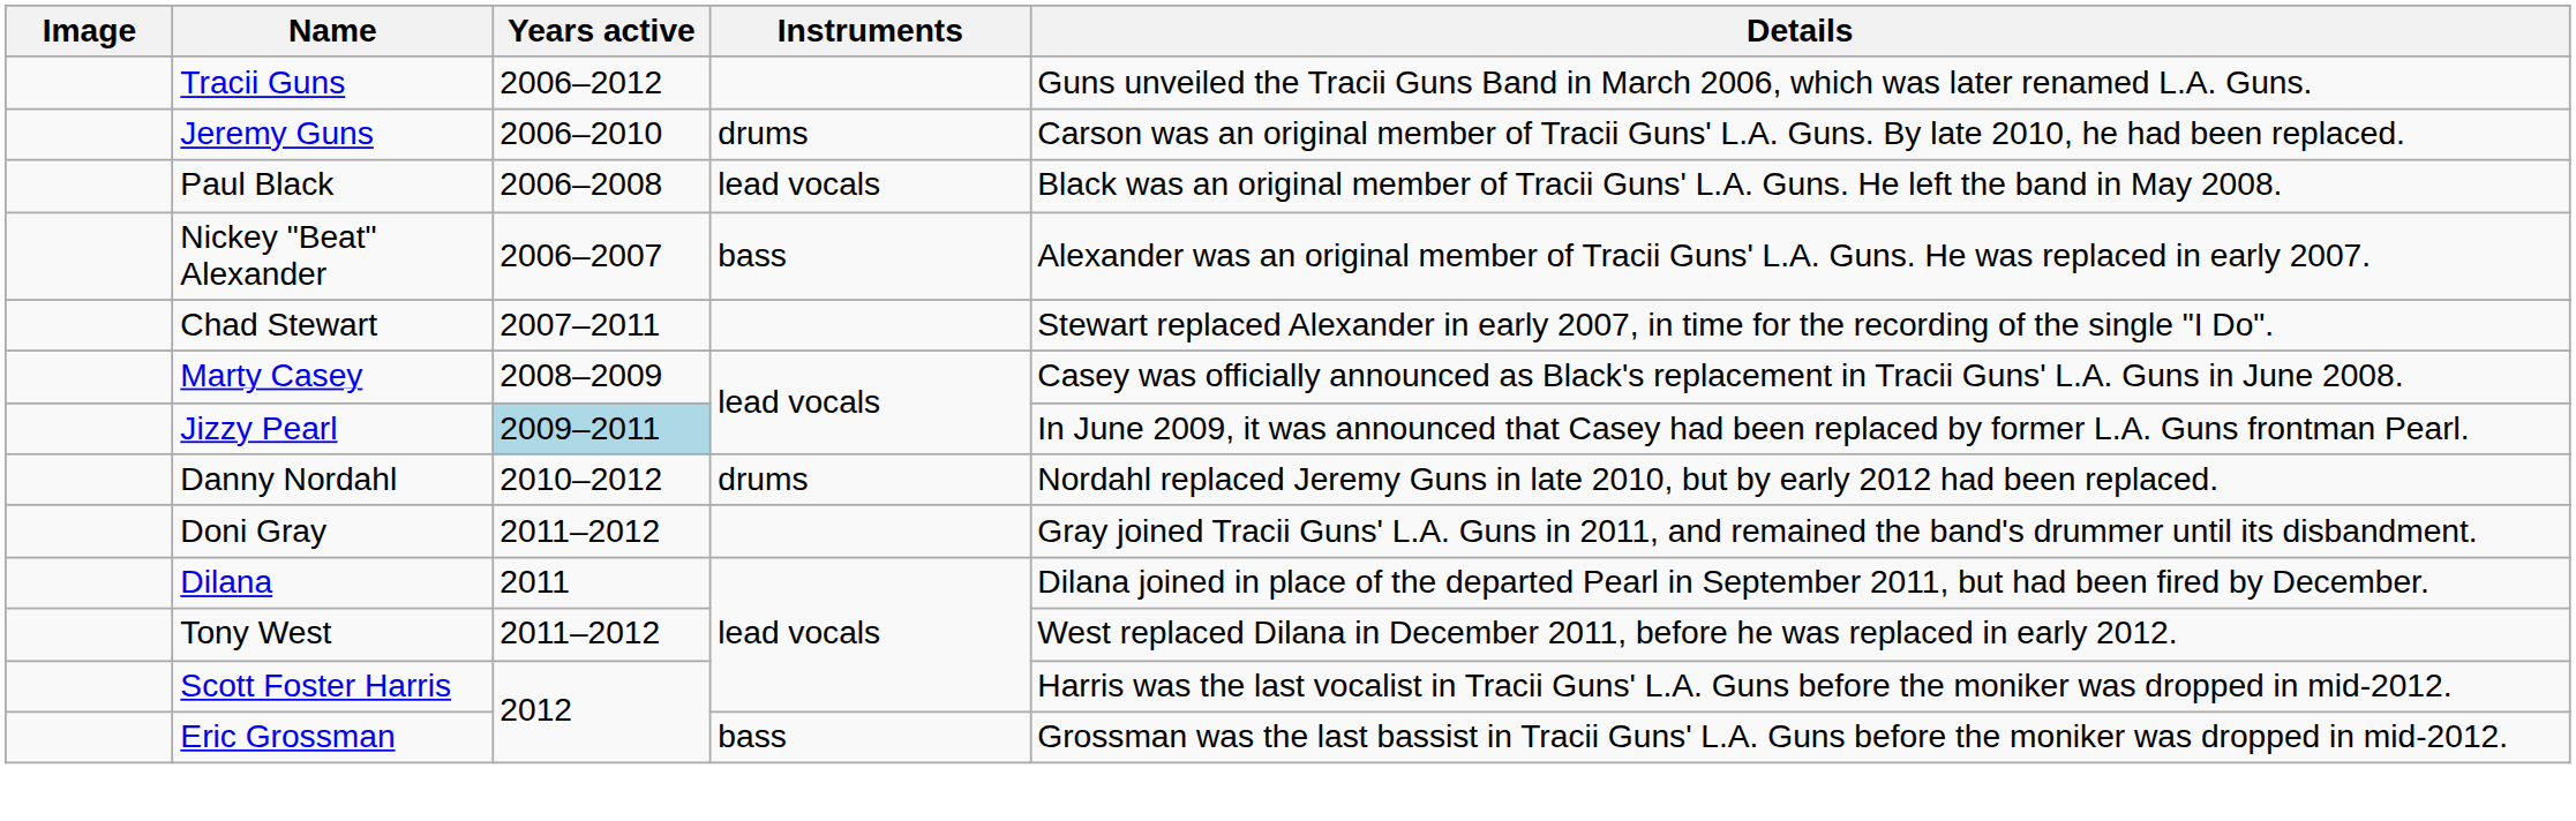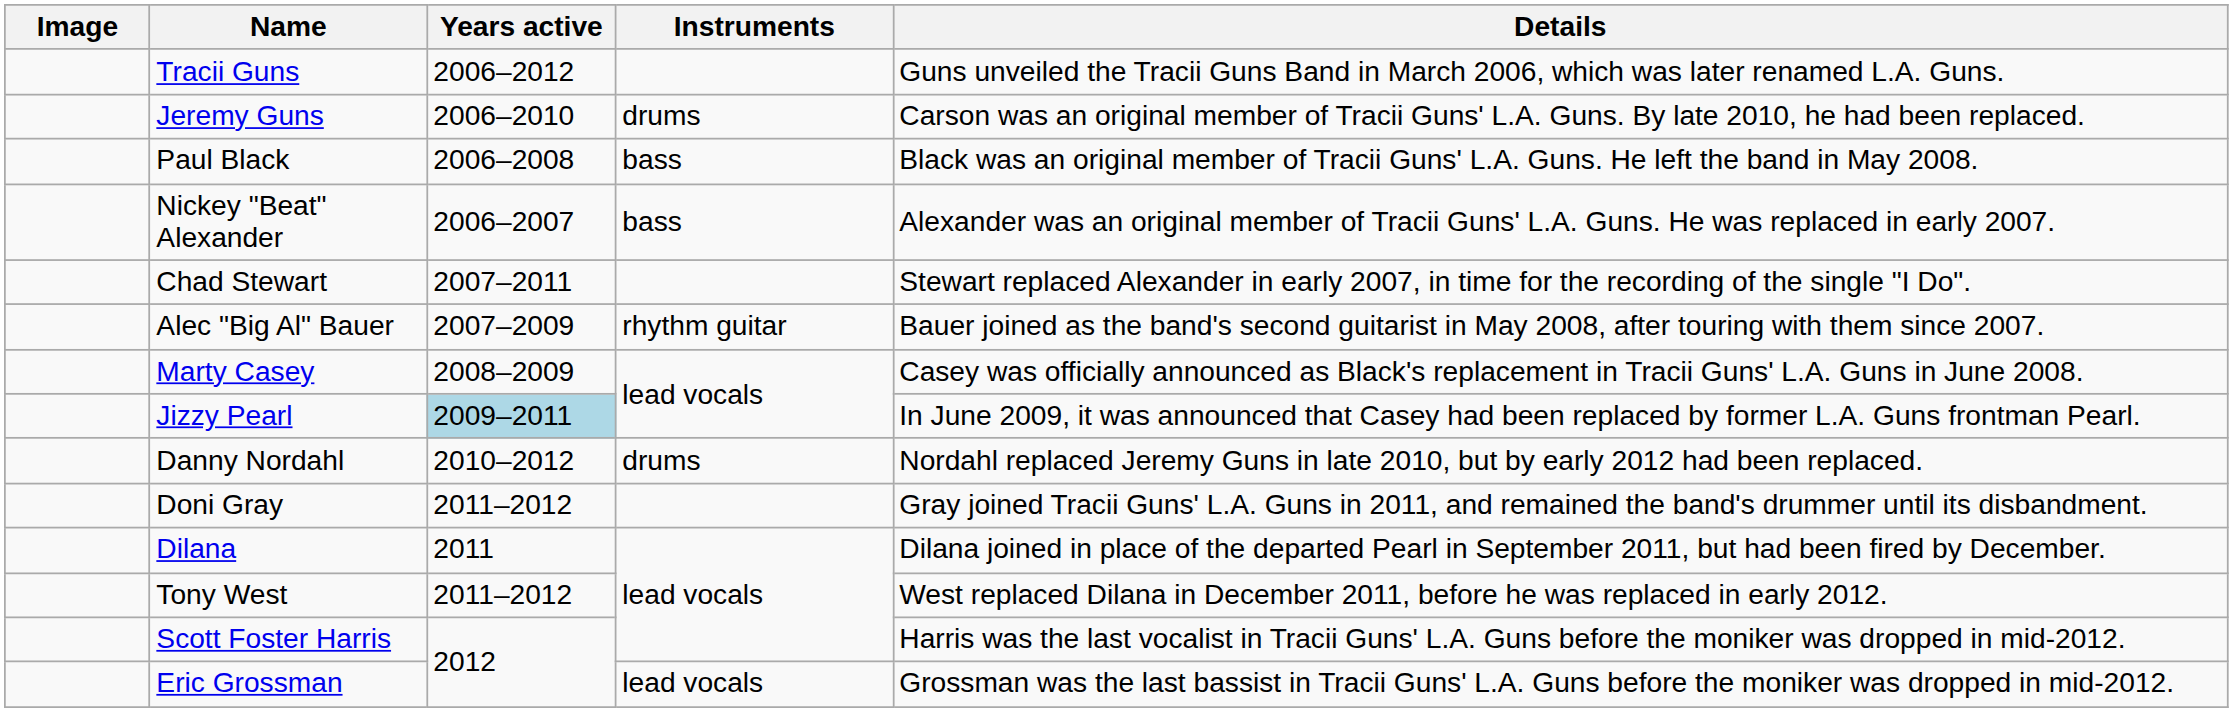Paul Black | Instruments: lead vocals -> bass
+ row: Alec "Big Al" Bauer | 2007–2009 | rhythm guitar | Bauer joined as the band's second guitarist in May 2008, after touring with them since 2007.
Eric Grossman | Instruments: bass -> lead vocals
